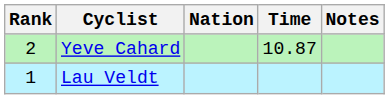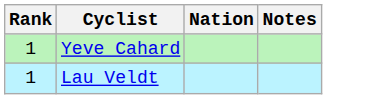- column: Time | 10.87
Yeve Cahard | Rank: 2 -> 1
